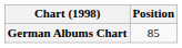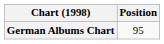German Albums Chart | Position: 85 -> 95
